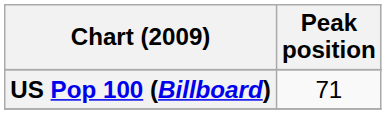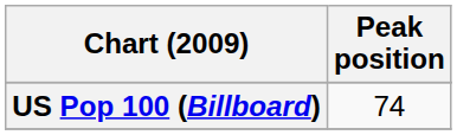US Pop 100 (Billboard) | Peak position: 71 -> 74
